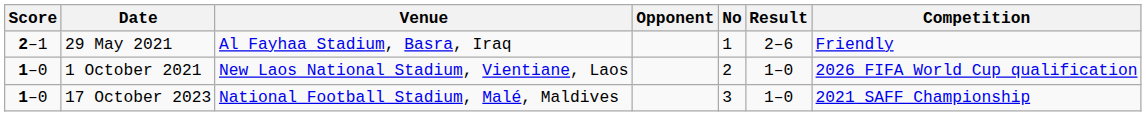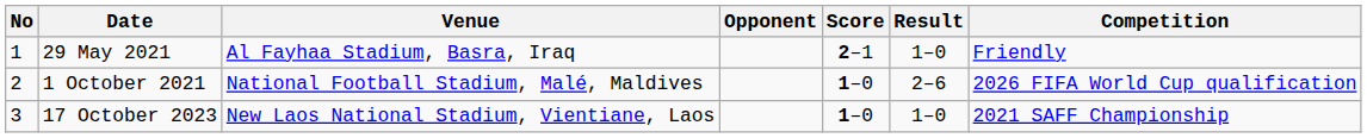columns swapped: No <-> Score
29 May 2021 | Result: 2–6 -> 1–0
1 October 2021 | Venue: New Laos National Stadium, Vientiane, Laos -> National Football Stadium, Malé, Maldives
1 October 2021 | Result: 1–0 -> 2–6
17 October 2023 | Venue: National Football Stadium, Malé, Maldives -> New Laos National Stadium, Vientiane, Laos
